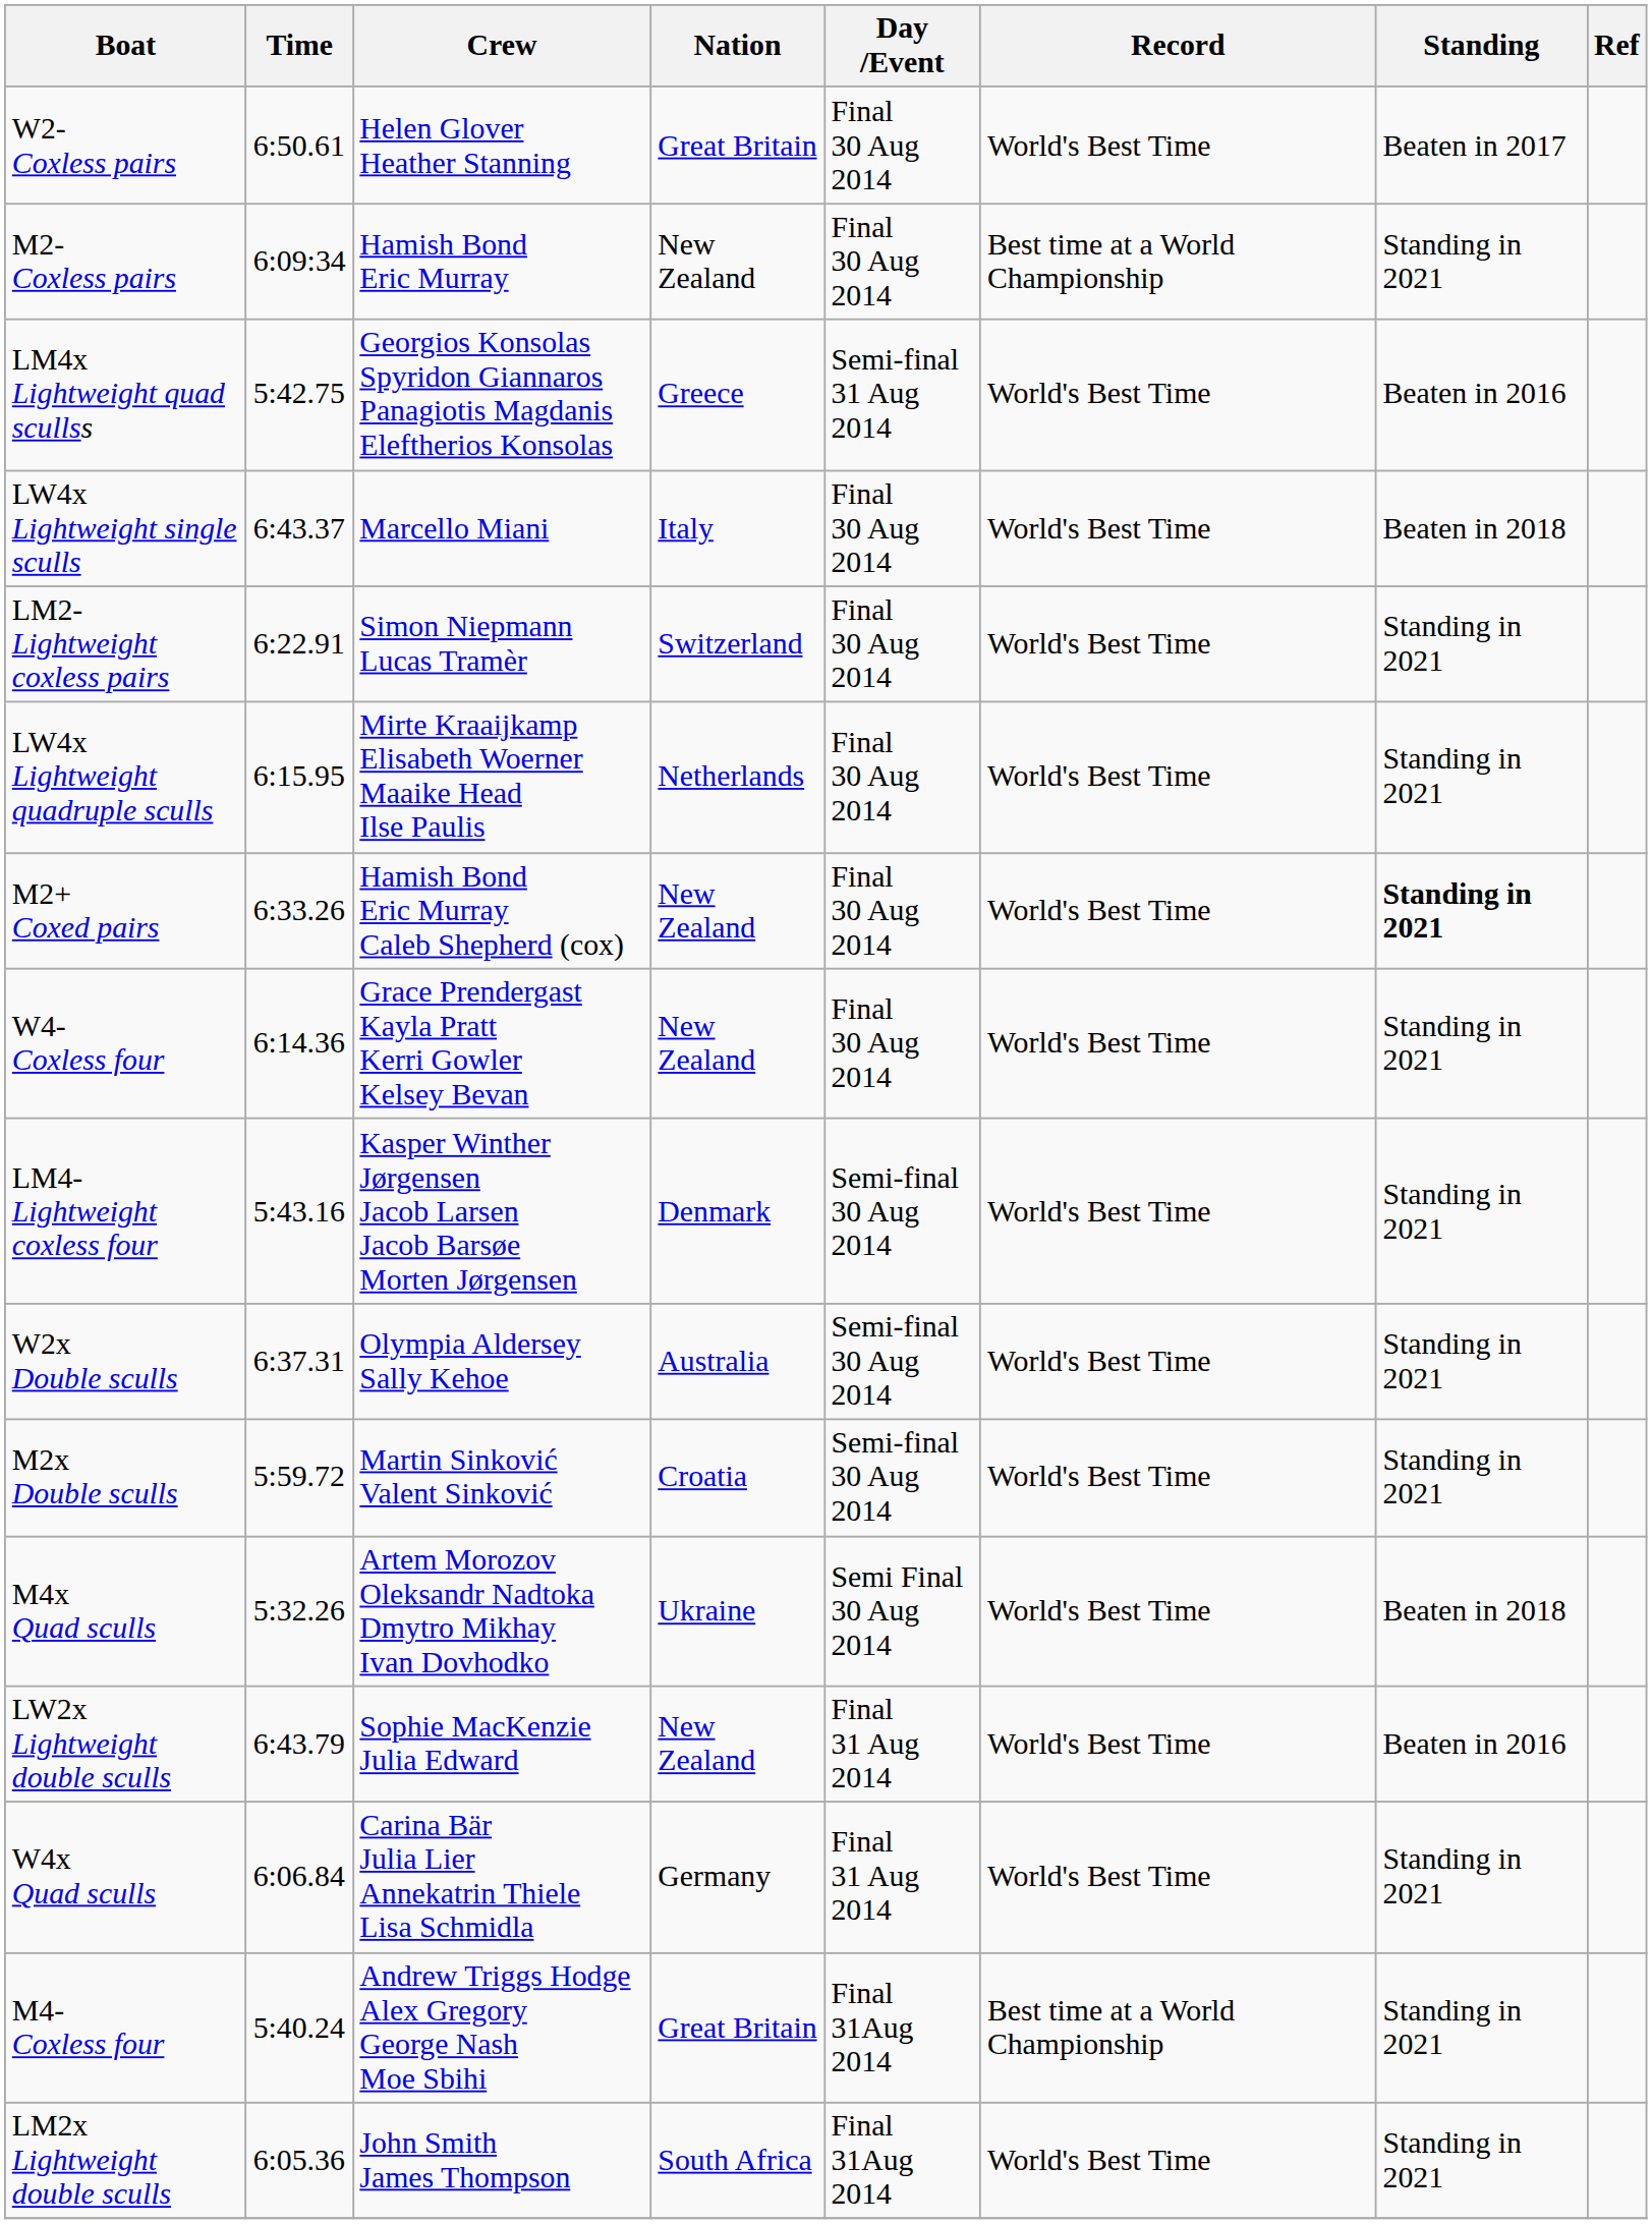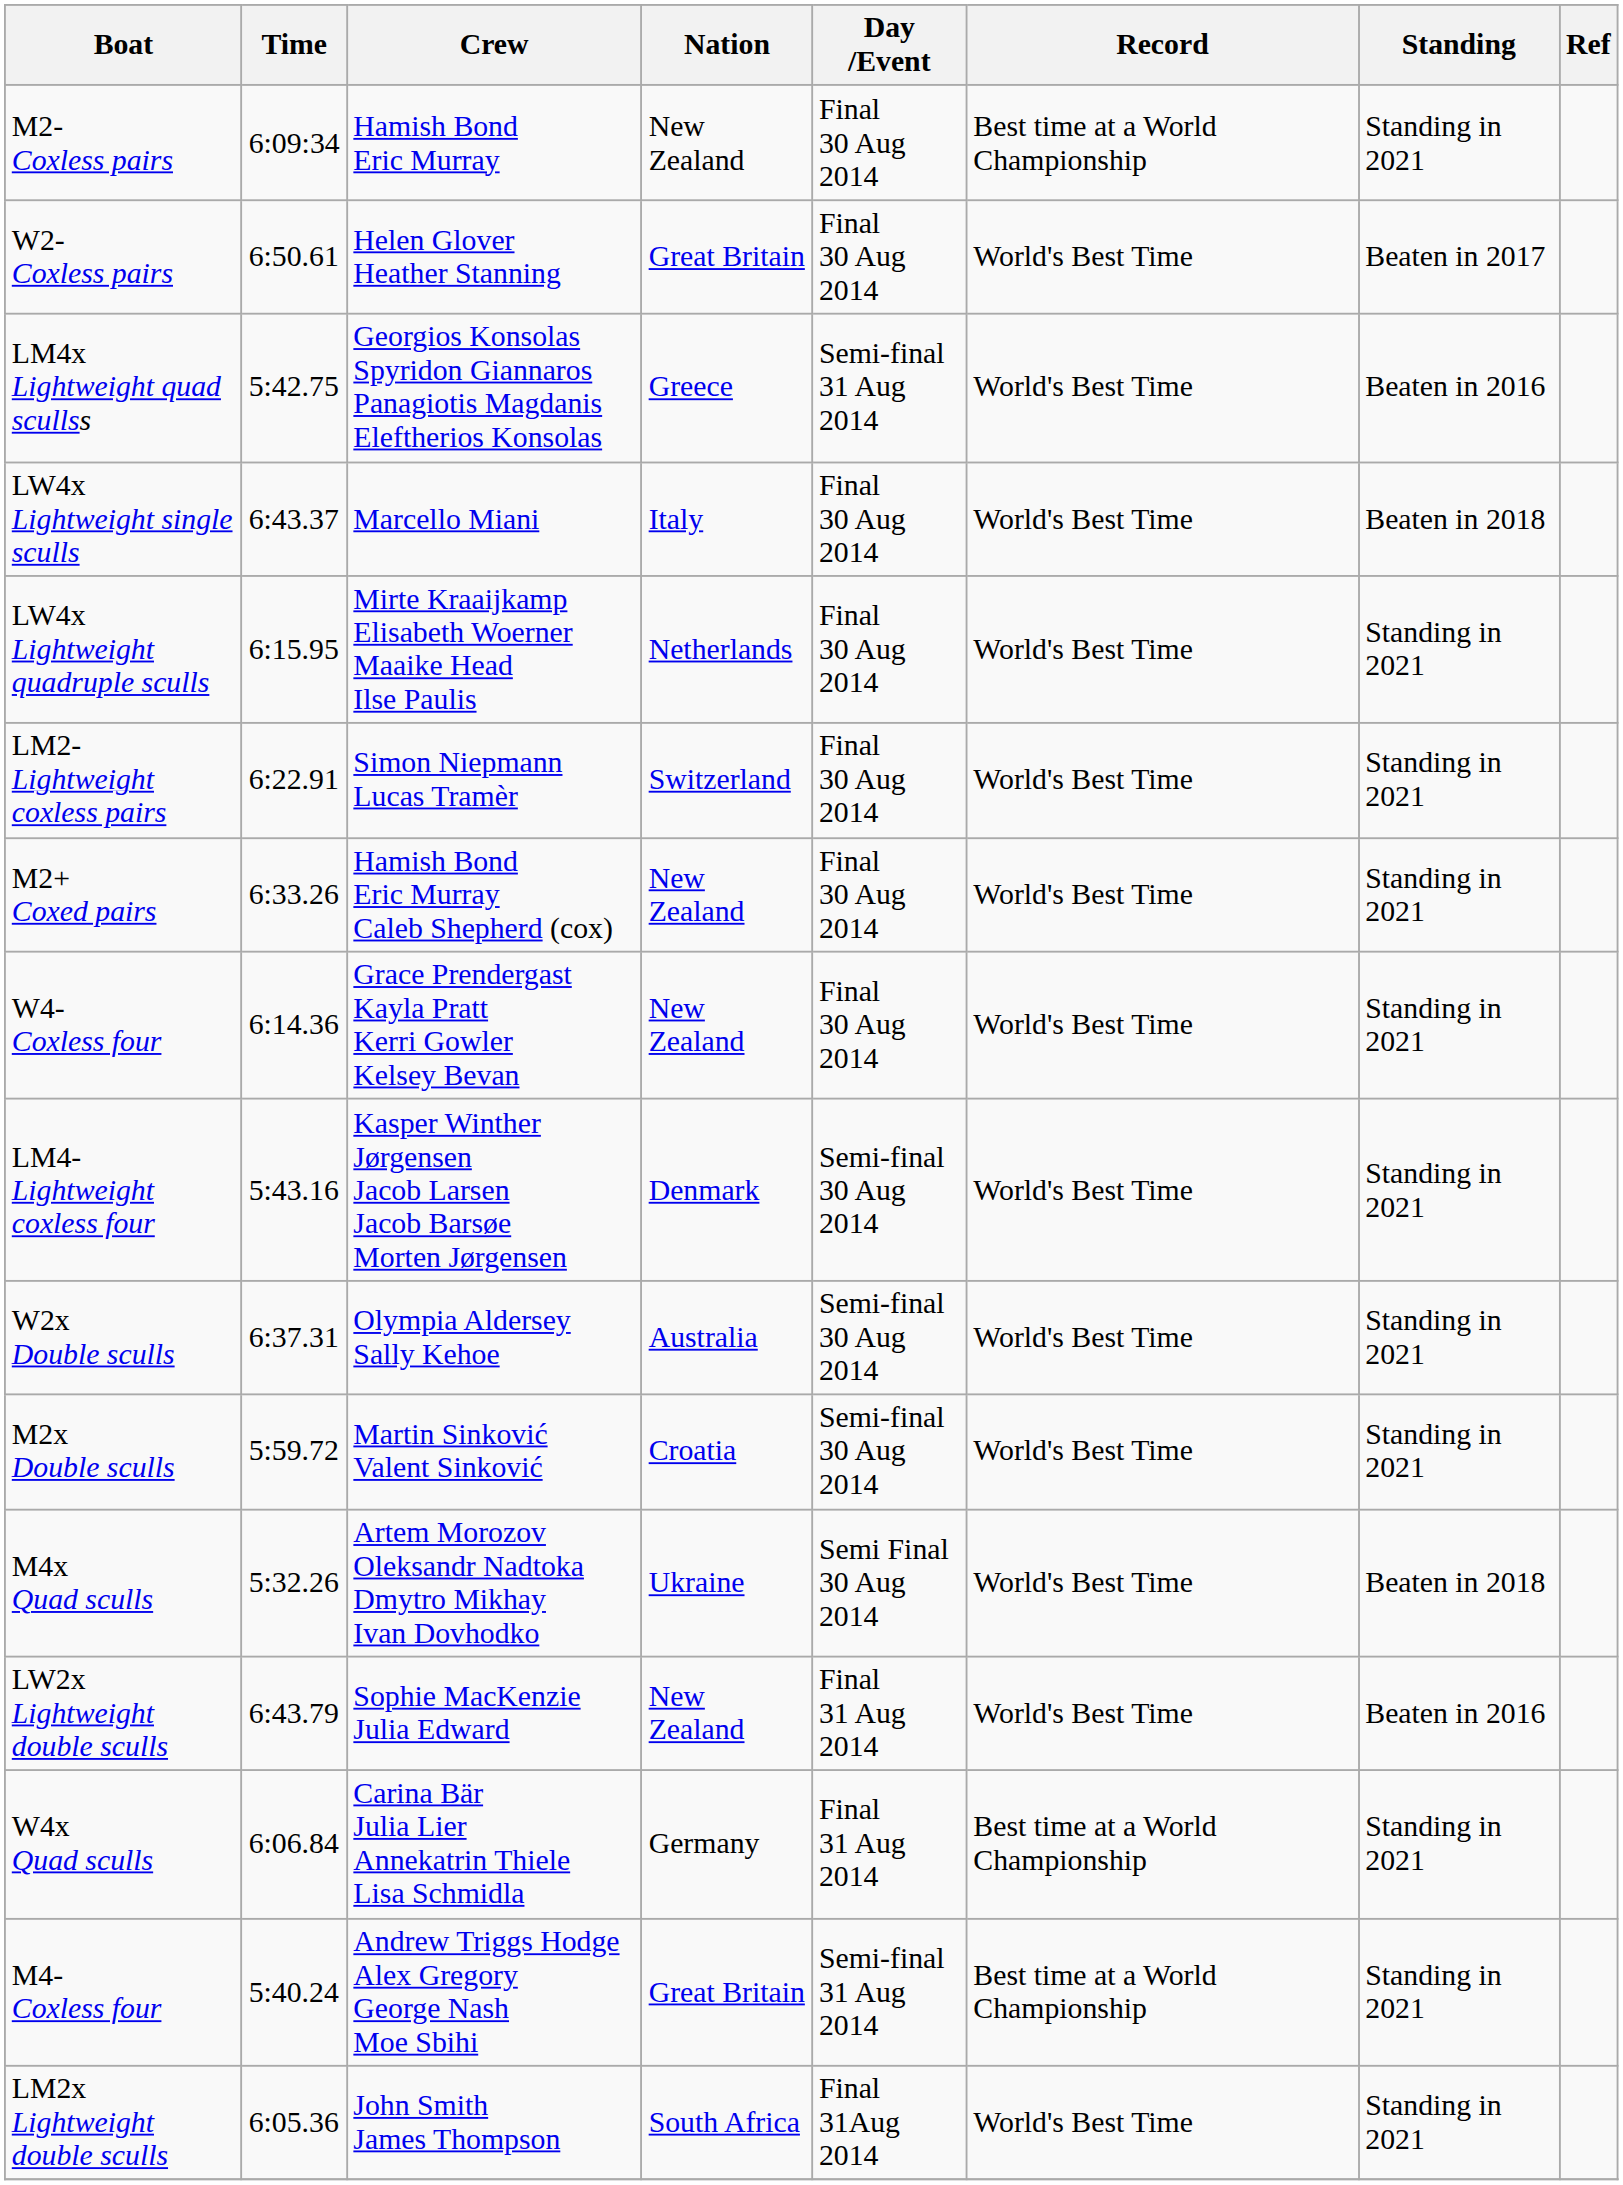rows swapped: M2- Coxless pairs <-> W2- Coxless pairs
rows swapped: LW4x Lightweight quadruple sculls <-> LM2- Lightweight coxless pairs
M2+ Coxed pairs | Standing: bold -> normal
W4x Quad sculls | Record: World's Best Time -> Best time at a World Championship
M4- Coxless four | Day /Event: Final 31Aug 2014 -> Semi-final 31 Aug 2014
